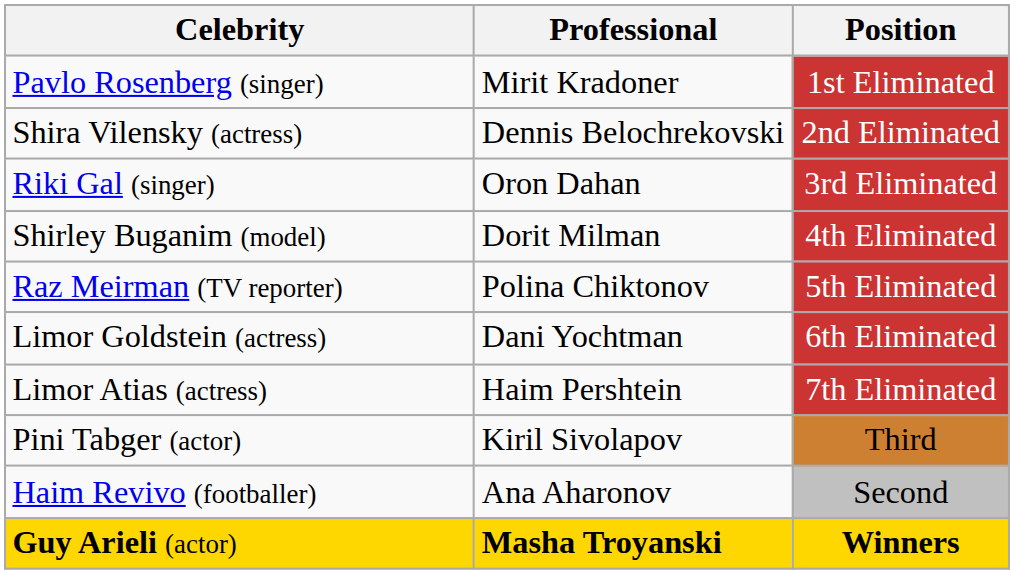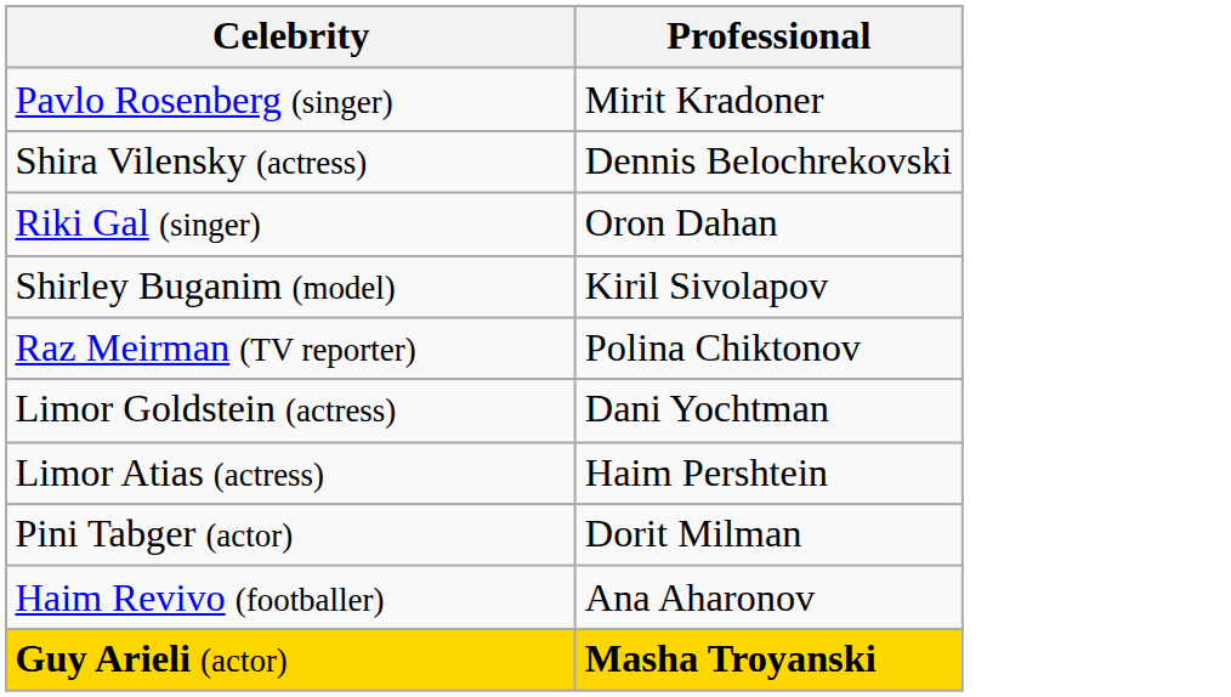- column: Position | 1st Eliminated | 2nd Eliminated | 3rd Eliminated | 4th Eliminated | 5th Eliminated | 6th Eliminated | 7th Eliminated | Third | Second | Winners
Shirley Buganim (model) | Professional: Dorit Milman -> Kiril Sivolapov
Pini Tabger (actor) | Professional: Kiril Sivolapov -> Dorit Milman
